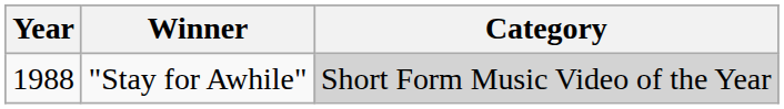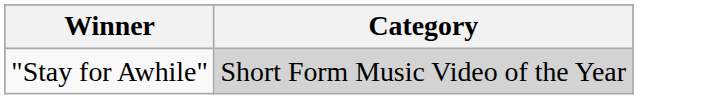- column: Year | 1988
